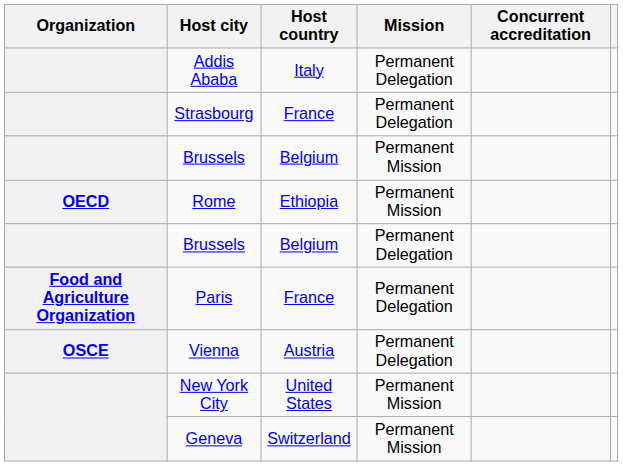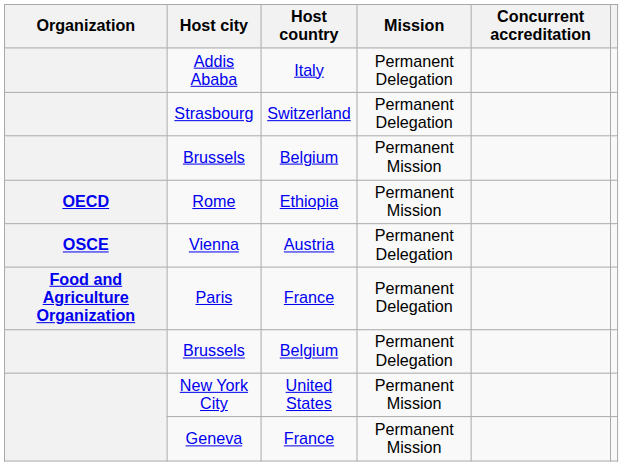Strasbourg | Host country: France -> Switzerland
rows swapped: Brussels / Permanent Delegation <-> Vienna
Geneva | Host country: Switzerland -> France
